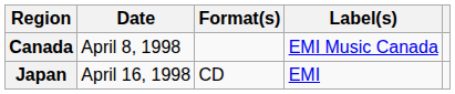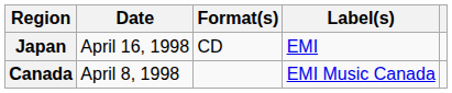rows swapped: Canada <-> Japan
